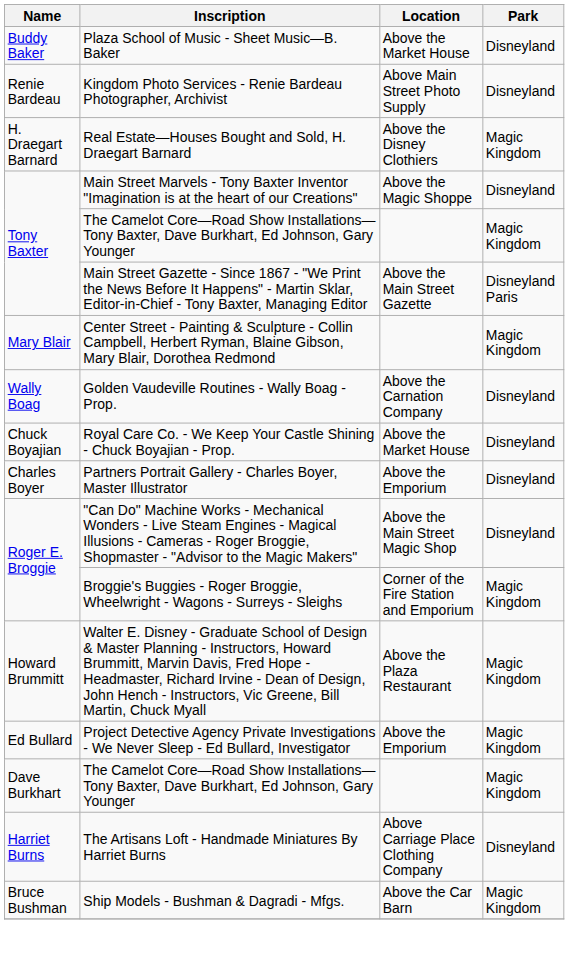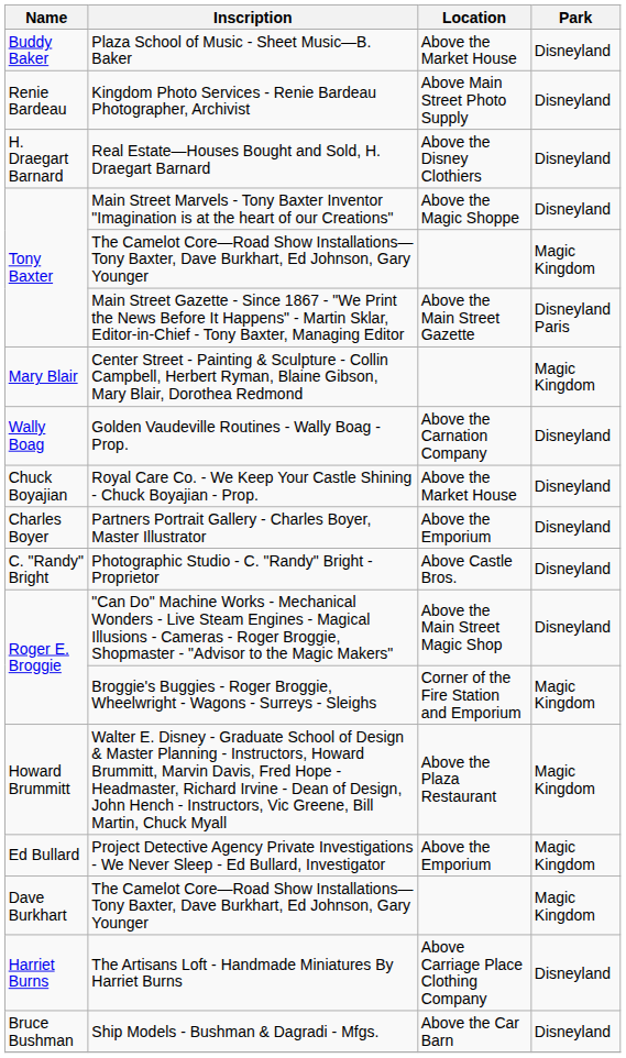Real Estate—Houses Bought and Sold, H. Draegart Barnard | Park: Magic Kingdom -> Disneyland
+ row: C. "Randy" Bright | Photographic Studio - C. "Randy" Bright - Proprietor | Above Castle Bros. | Disneyland
Ship Models - Bushman & Dagradi - Mfgs. | Park: Magic Kingdom -> Disneyland
